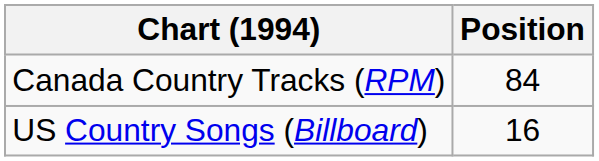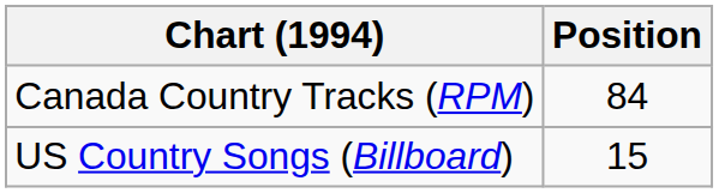US Country Songs (Billboard) | Position: 16 -> 15
